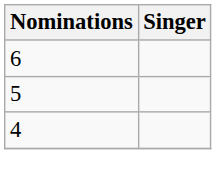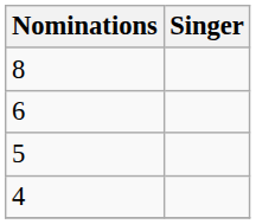+ row: 8
